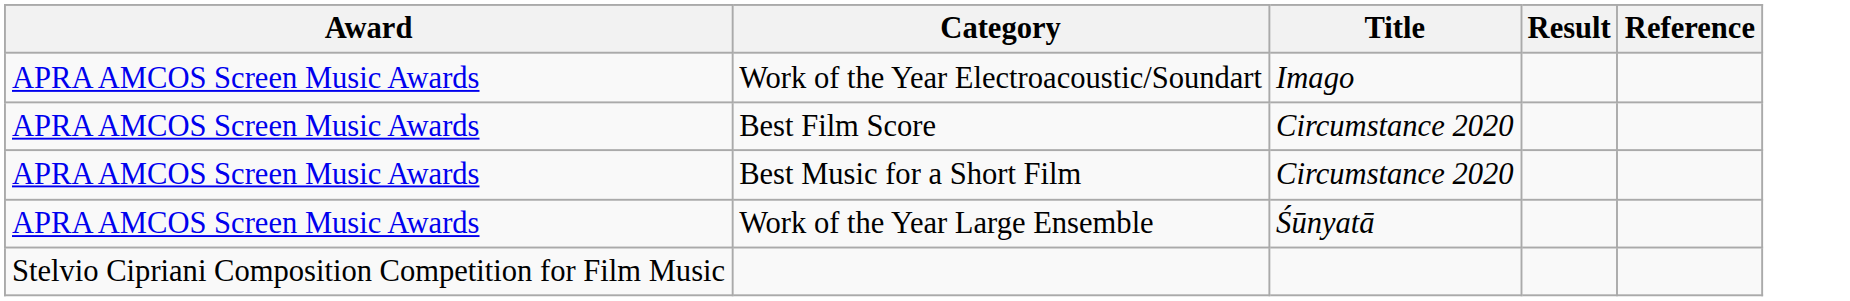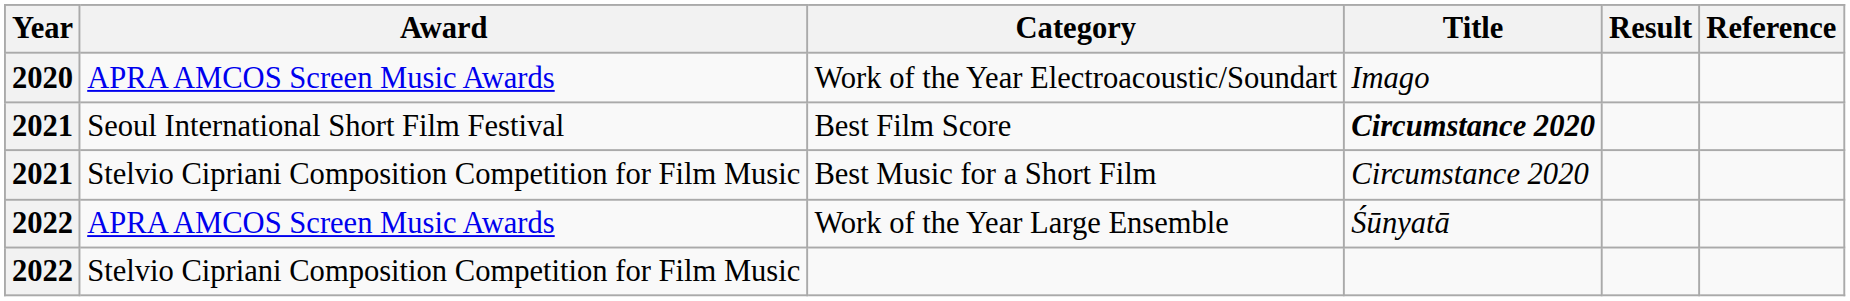+ column: Year | 2020 | 2021 | 2021 | 2022 | 2022
Best Film Score | Award: APRA AMCOS Screen Music Awards -> Seoul International Short Film Festival
Best Film Score | Title: normal -> bold
Best Music for a Short Film | Award: APRA AMCOS Screen Music Awards -> Stelvio Cipriani Composition Competition for Film Music
